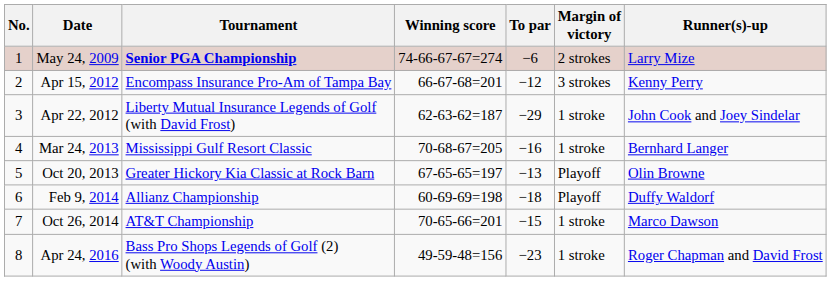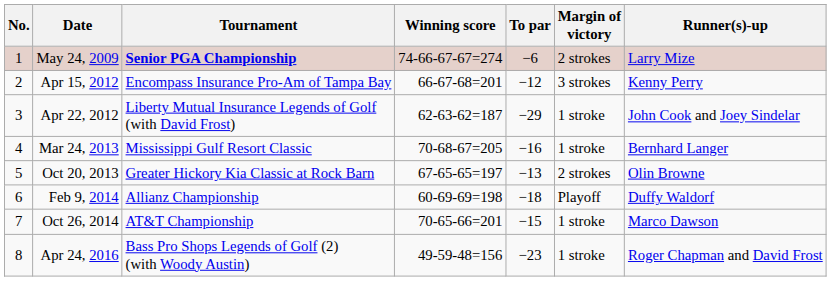Oct 20, 2013 | Margin of victory: Playoff -> 2 strokes
